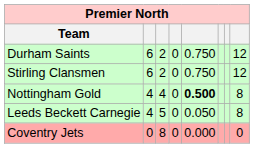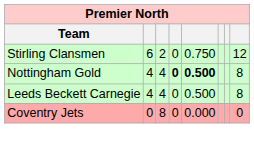- row: Durham Saints | 6 | 2 | 0 | 0.750 | 12
Nottingham Gold | column 4: normal -> bold
Leeds Beckett Carnegie | column 3: 5 -> 4
Leeds Beckett Carnegie | column 5: 0.050 -> 0.500
